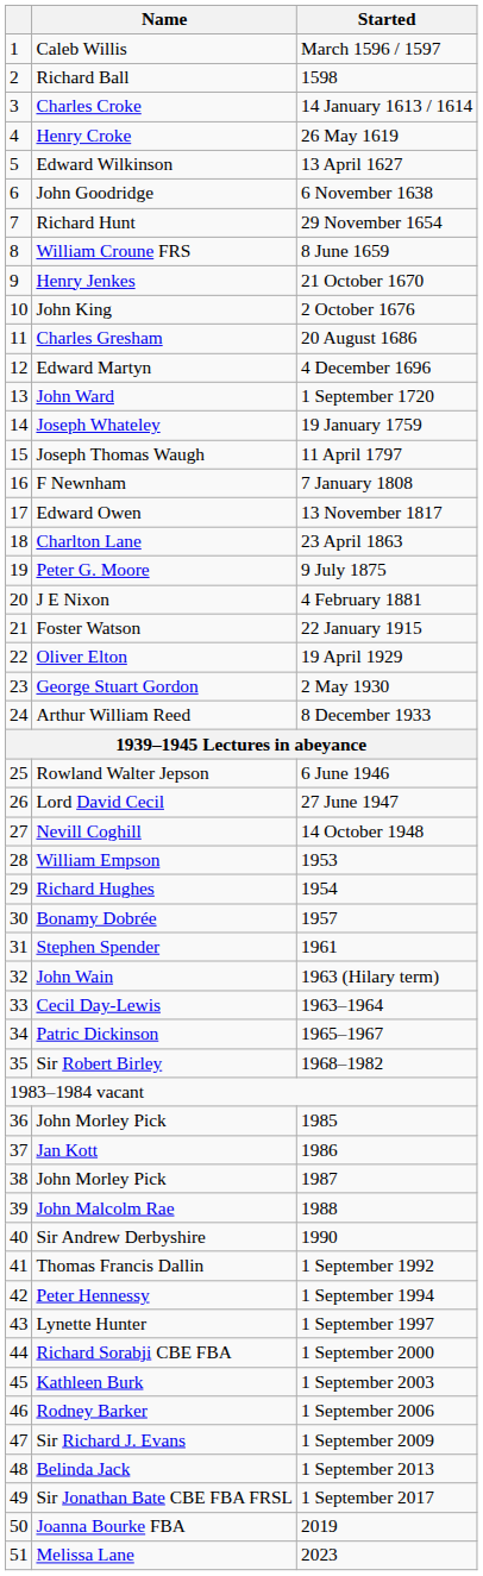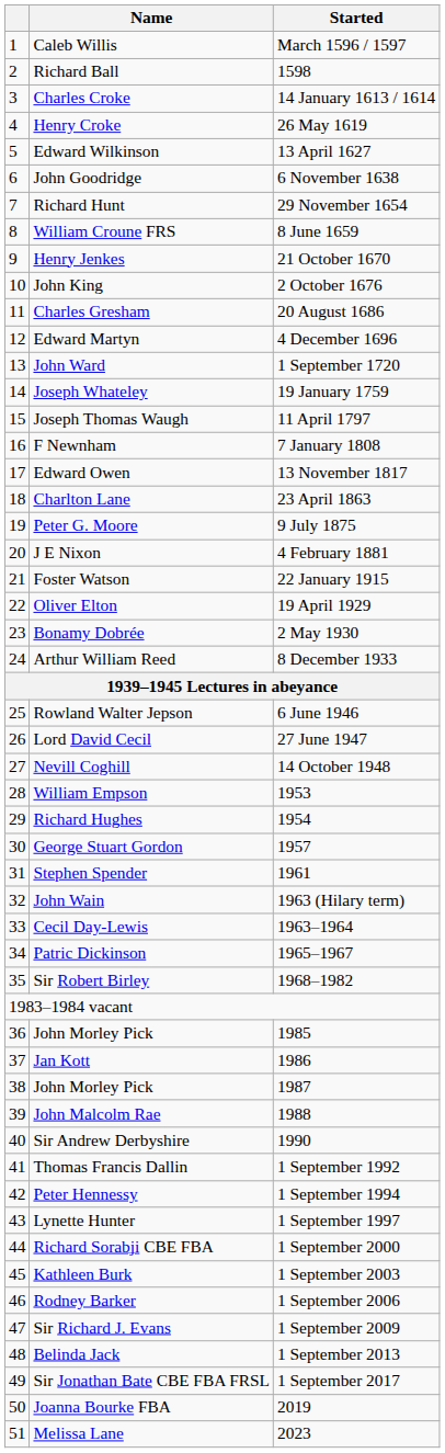2 May 1930 | Name: George Stuart Gordon -> Bonamy Dobrée
1957 | Name: Bonamy Dobrée -> George Stuart Gordon
